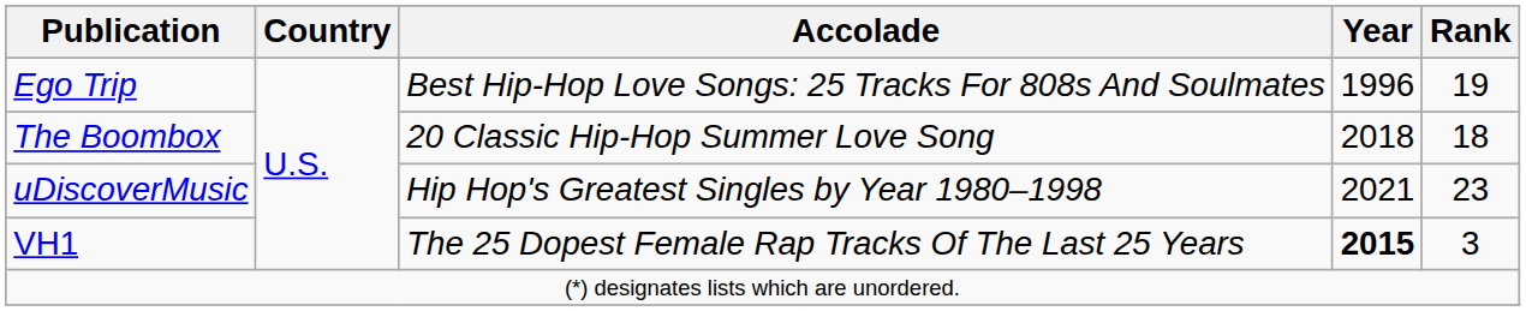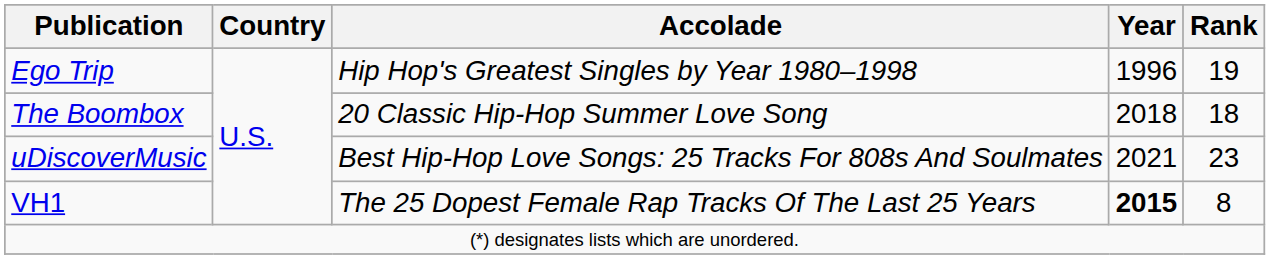Ego Trip | Accolade: Best Hip-Hop Love Songs: 25 Tracks For 808s And Soulmates -> Hip Hop's Greatest Singles by Year 1980–1998
uDiscoverMusic | Accolade: Hip Hop's Greatest Singles by Year 1980–1998 -> Best Hip-Hop Love Songs: 25 Tracks For 808s And Soulmates
VH1 | Rank: 3 -> 8
